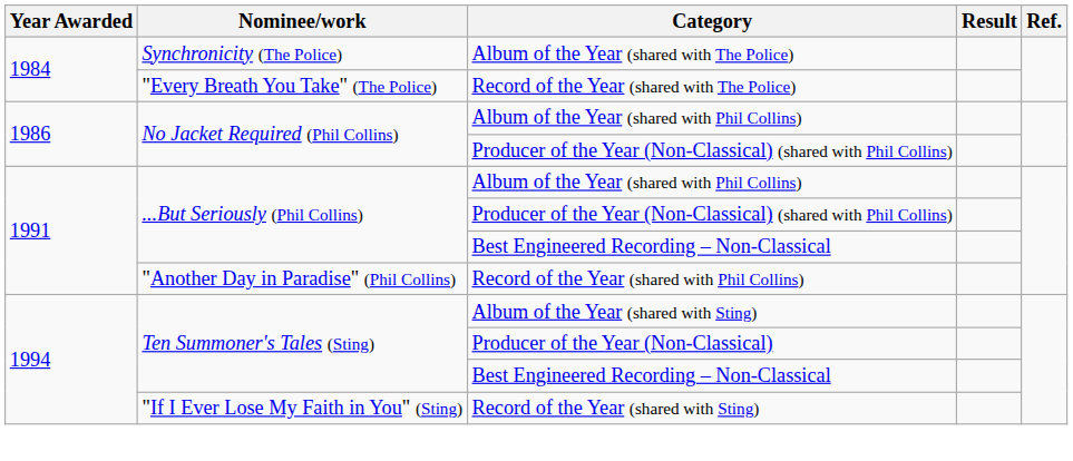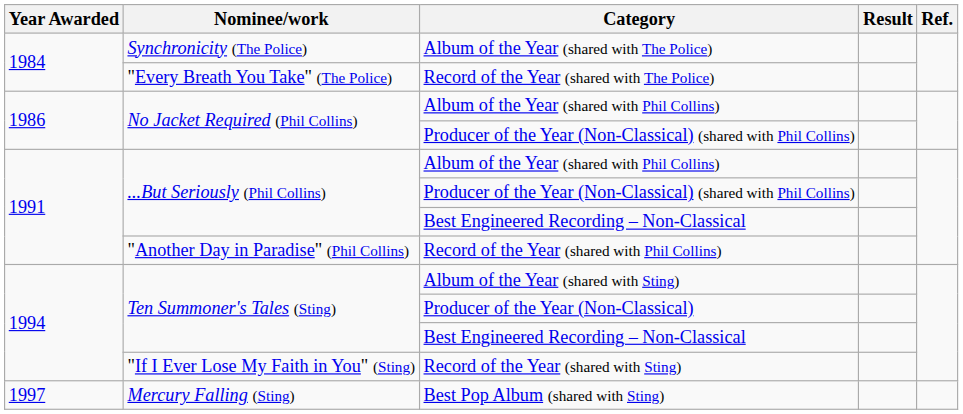+ row: 1997 | Mercury Falling (Sting) | Best Pop Album (shared with Sting)
